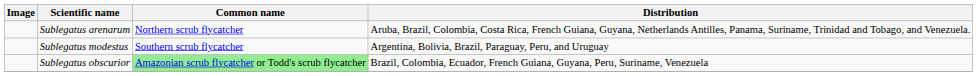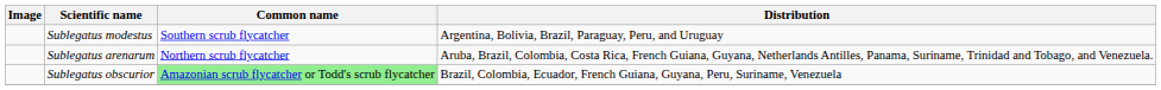rows swapped: Sublegatus arenarum <-> Sublegatus modestus
